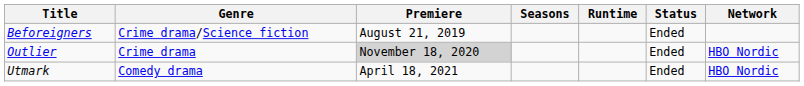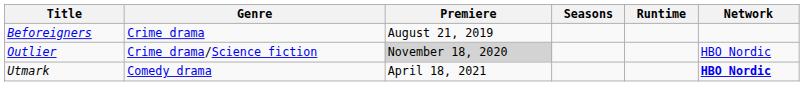- column: Status | Ended | Ended | Ended
Beforeigners | Genre: Crime drama/Science fiction -> Crime drama
Outlier | Genre: Crime drama -> Crime drama/Science fiction
Utmark | Network: normal -> bold
